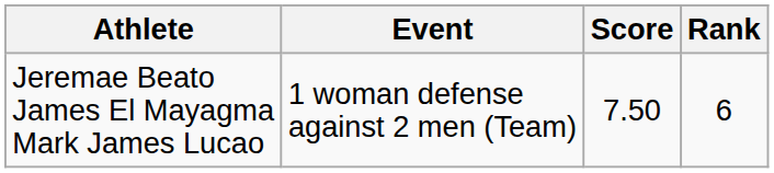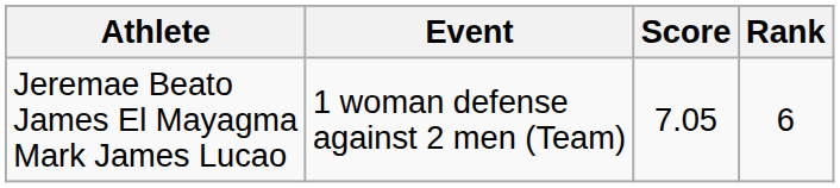Jeremae Beato James El Mayagma Mark James Lucao | Score: 7.50 -> 7.05
